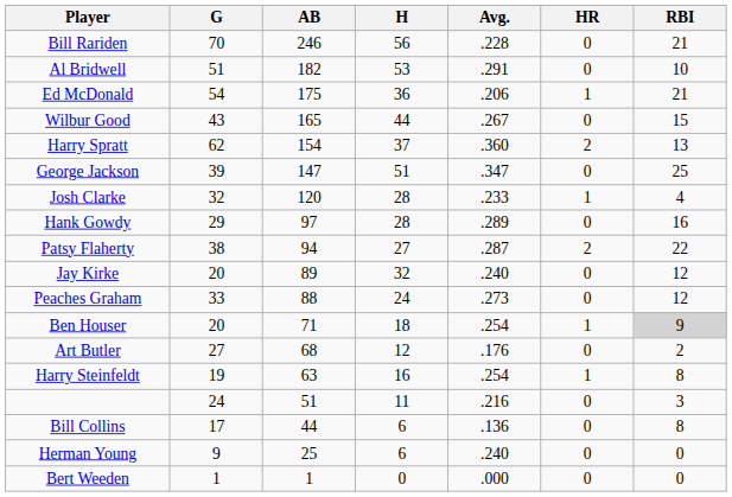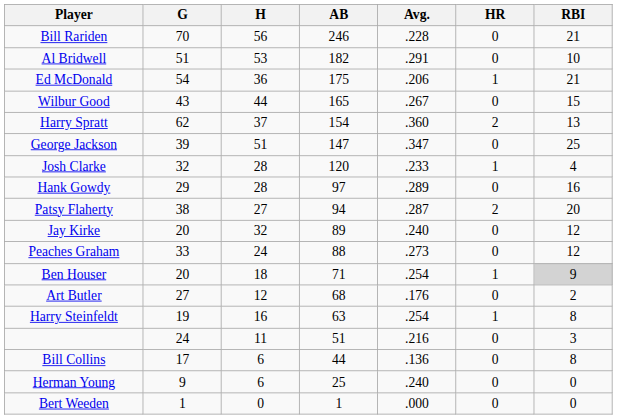columns swapped: AB <-> H
Patsy Flaherty | RBI: 22 -> 20
